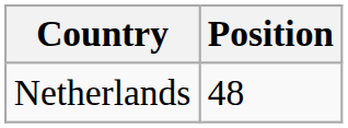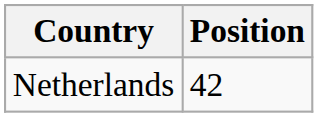Netherlands | Position: 48 -> 42
